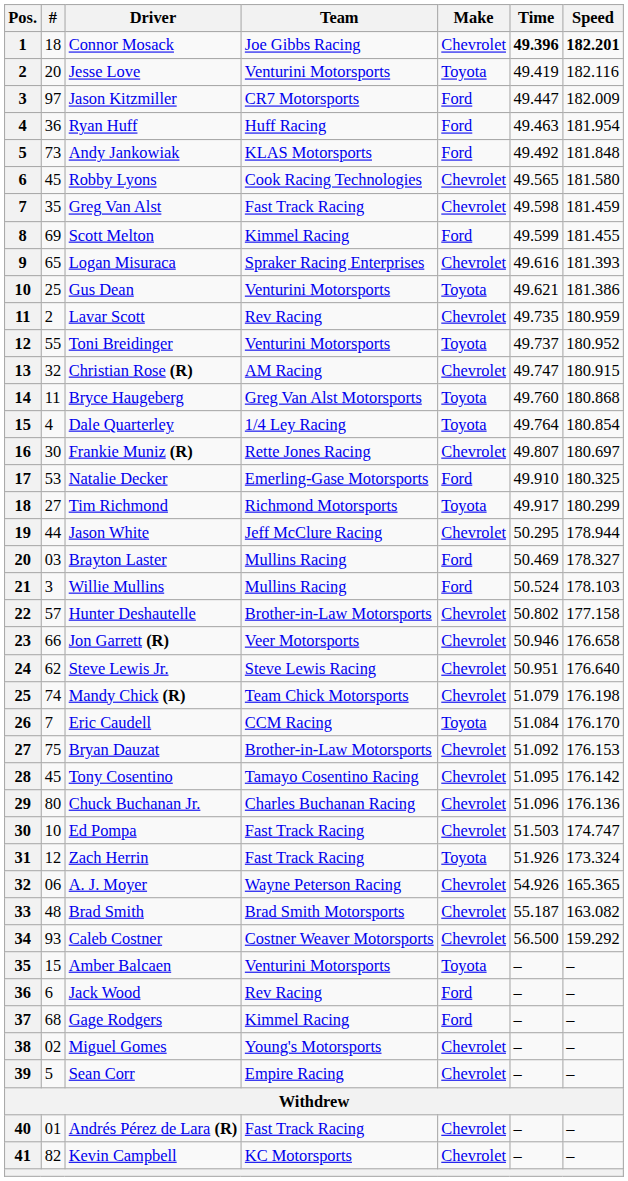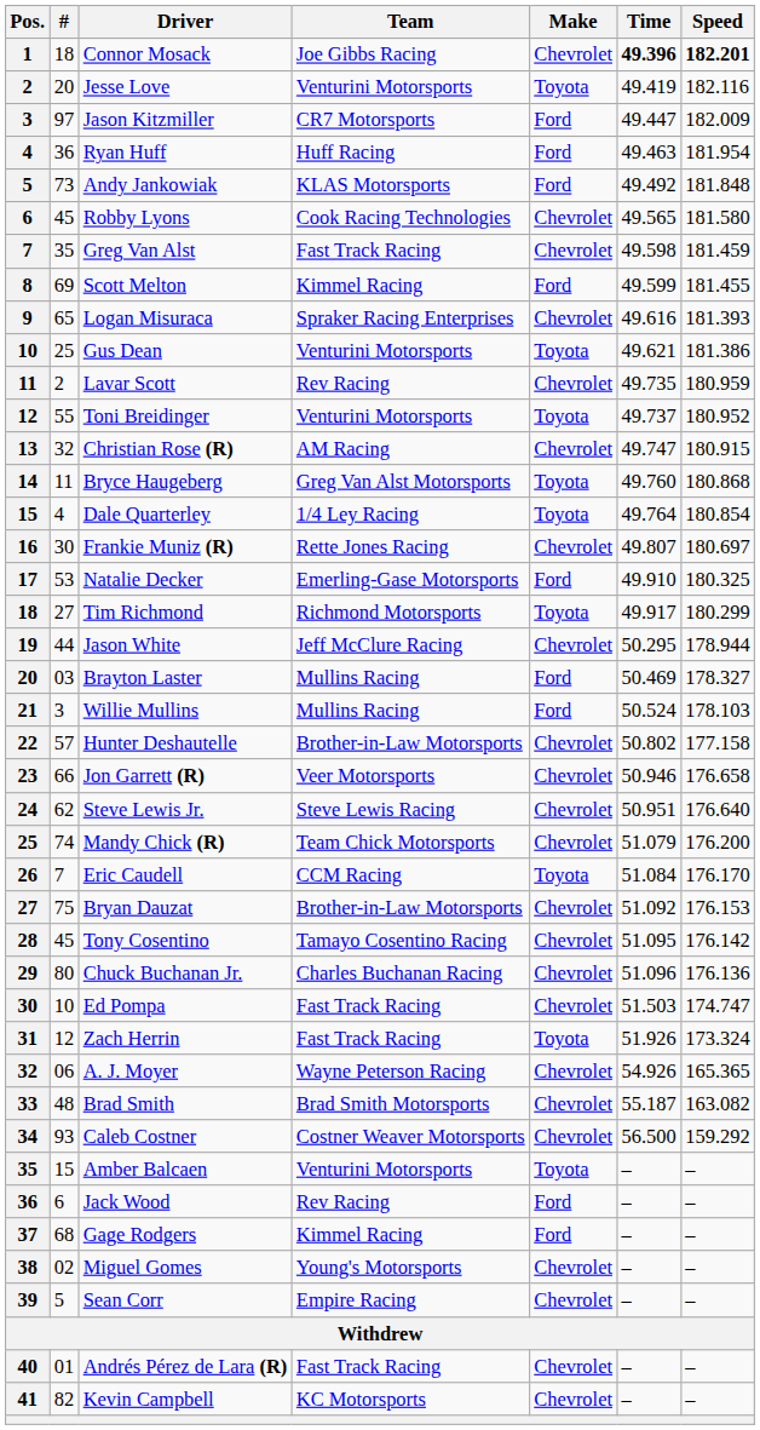Mandy Chick (R) | Speed: 176.198 -> 176.200
